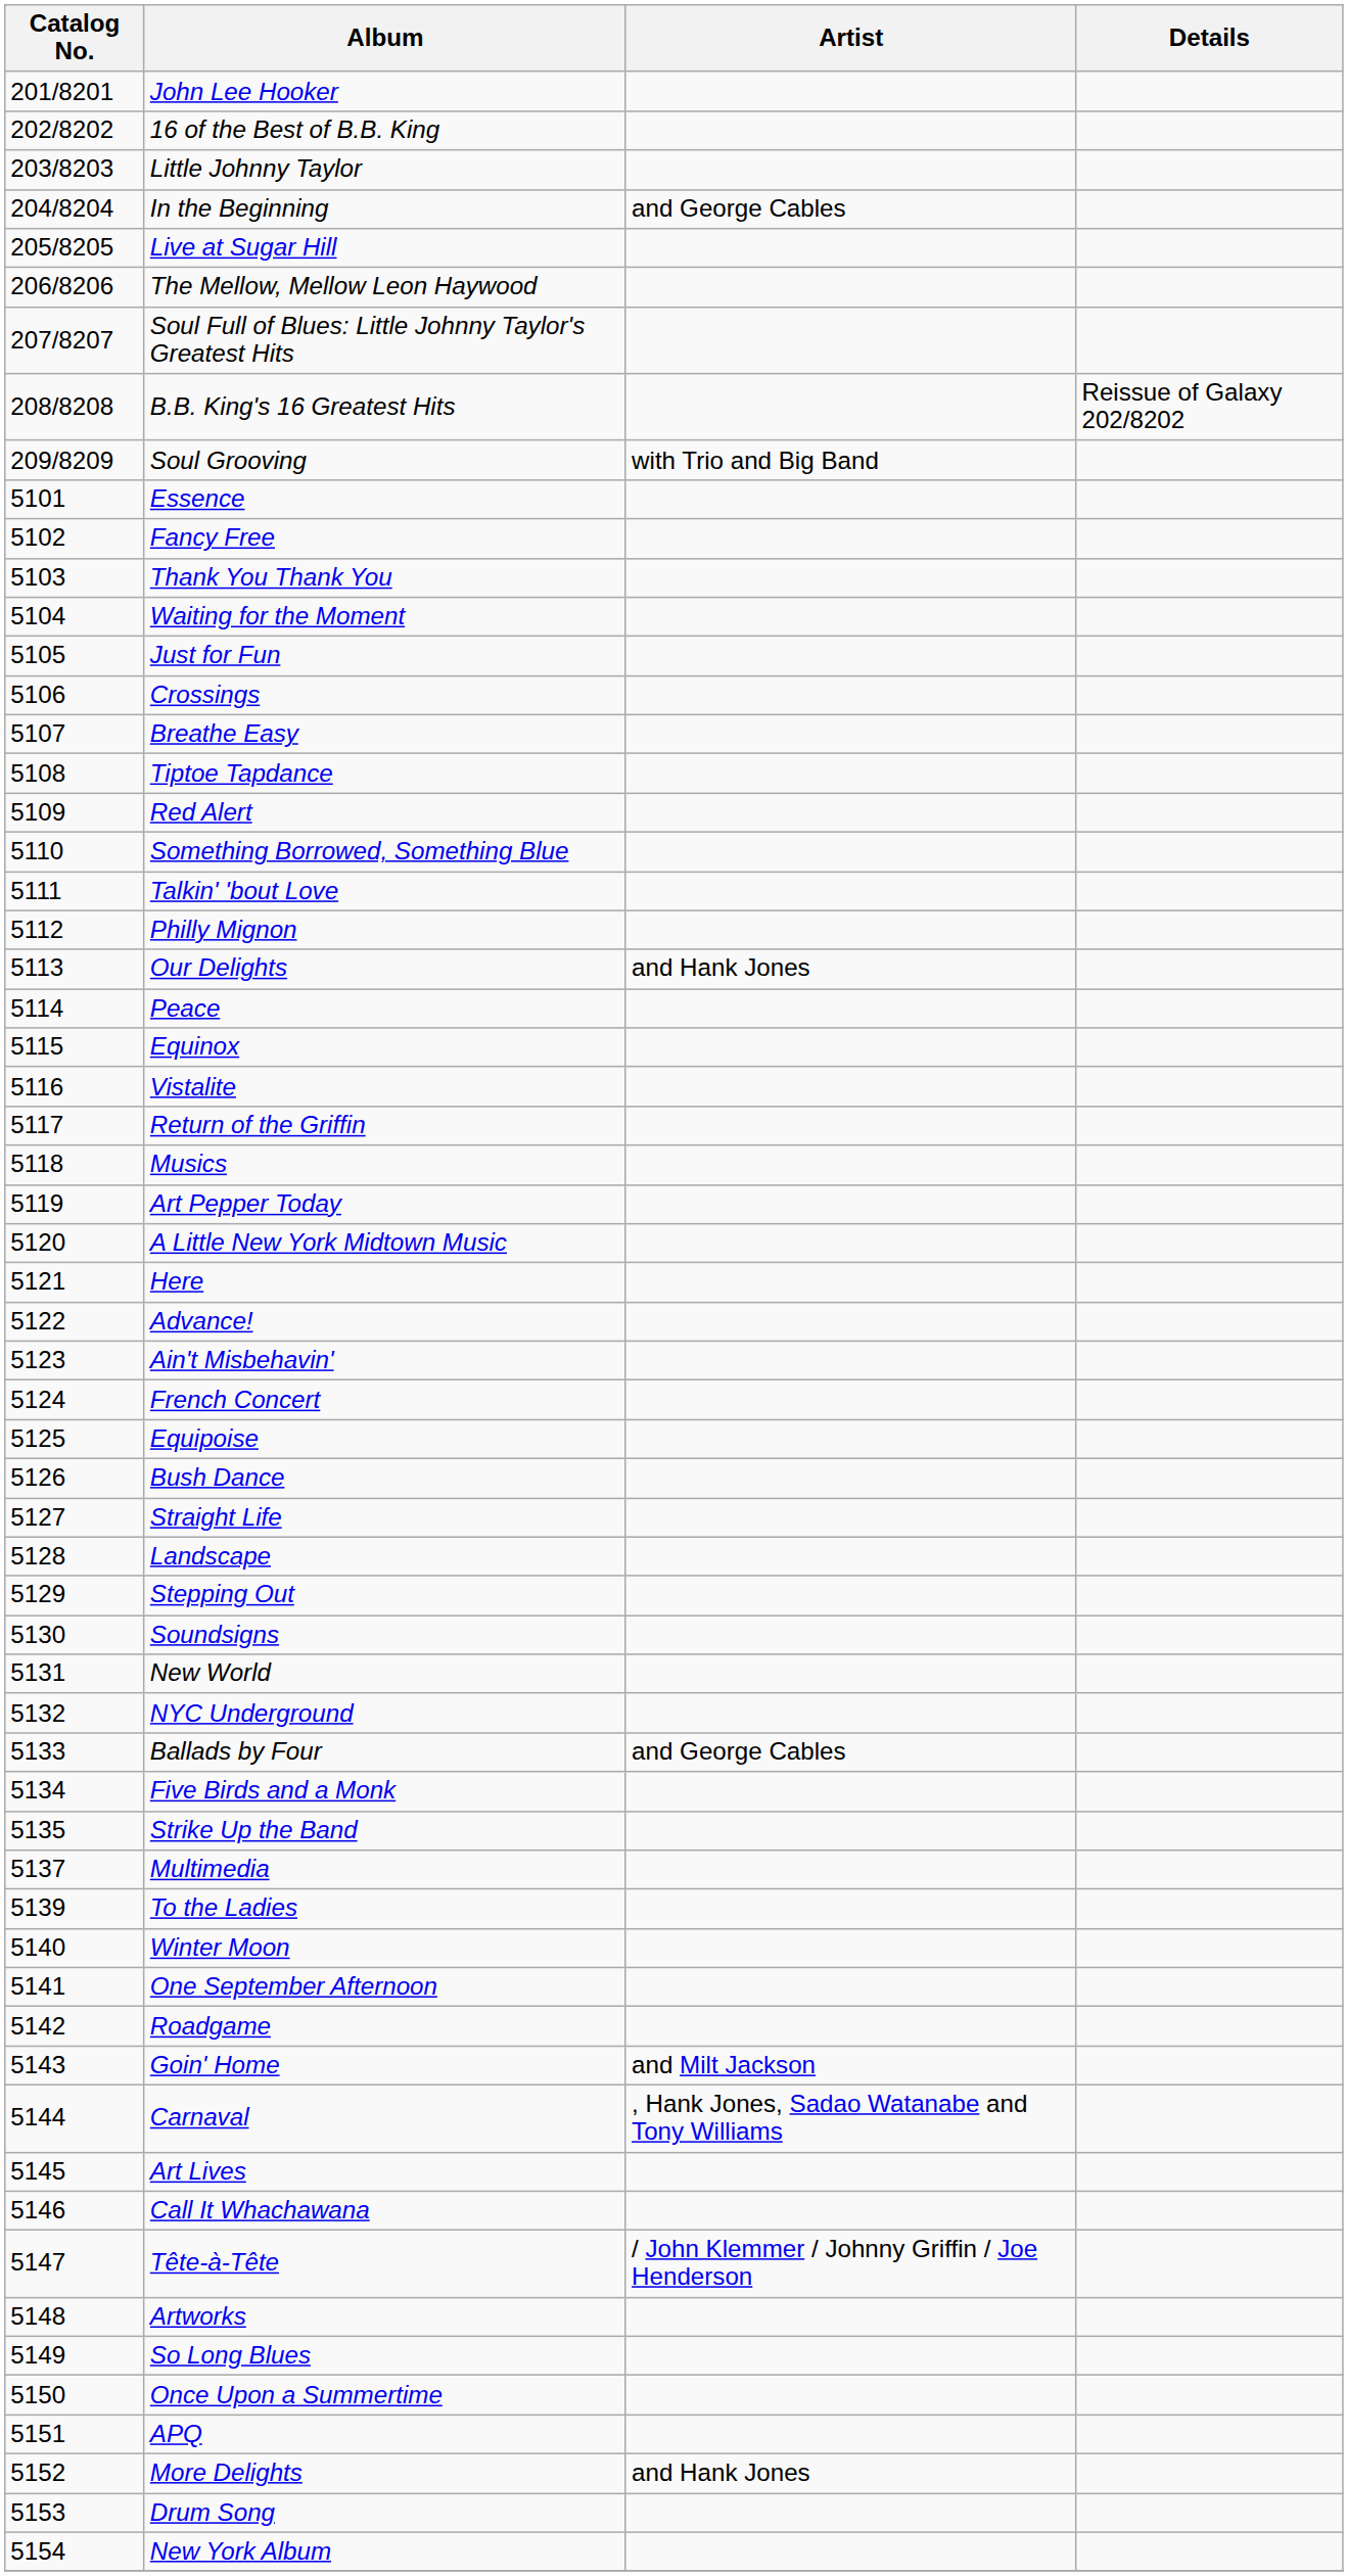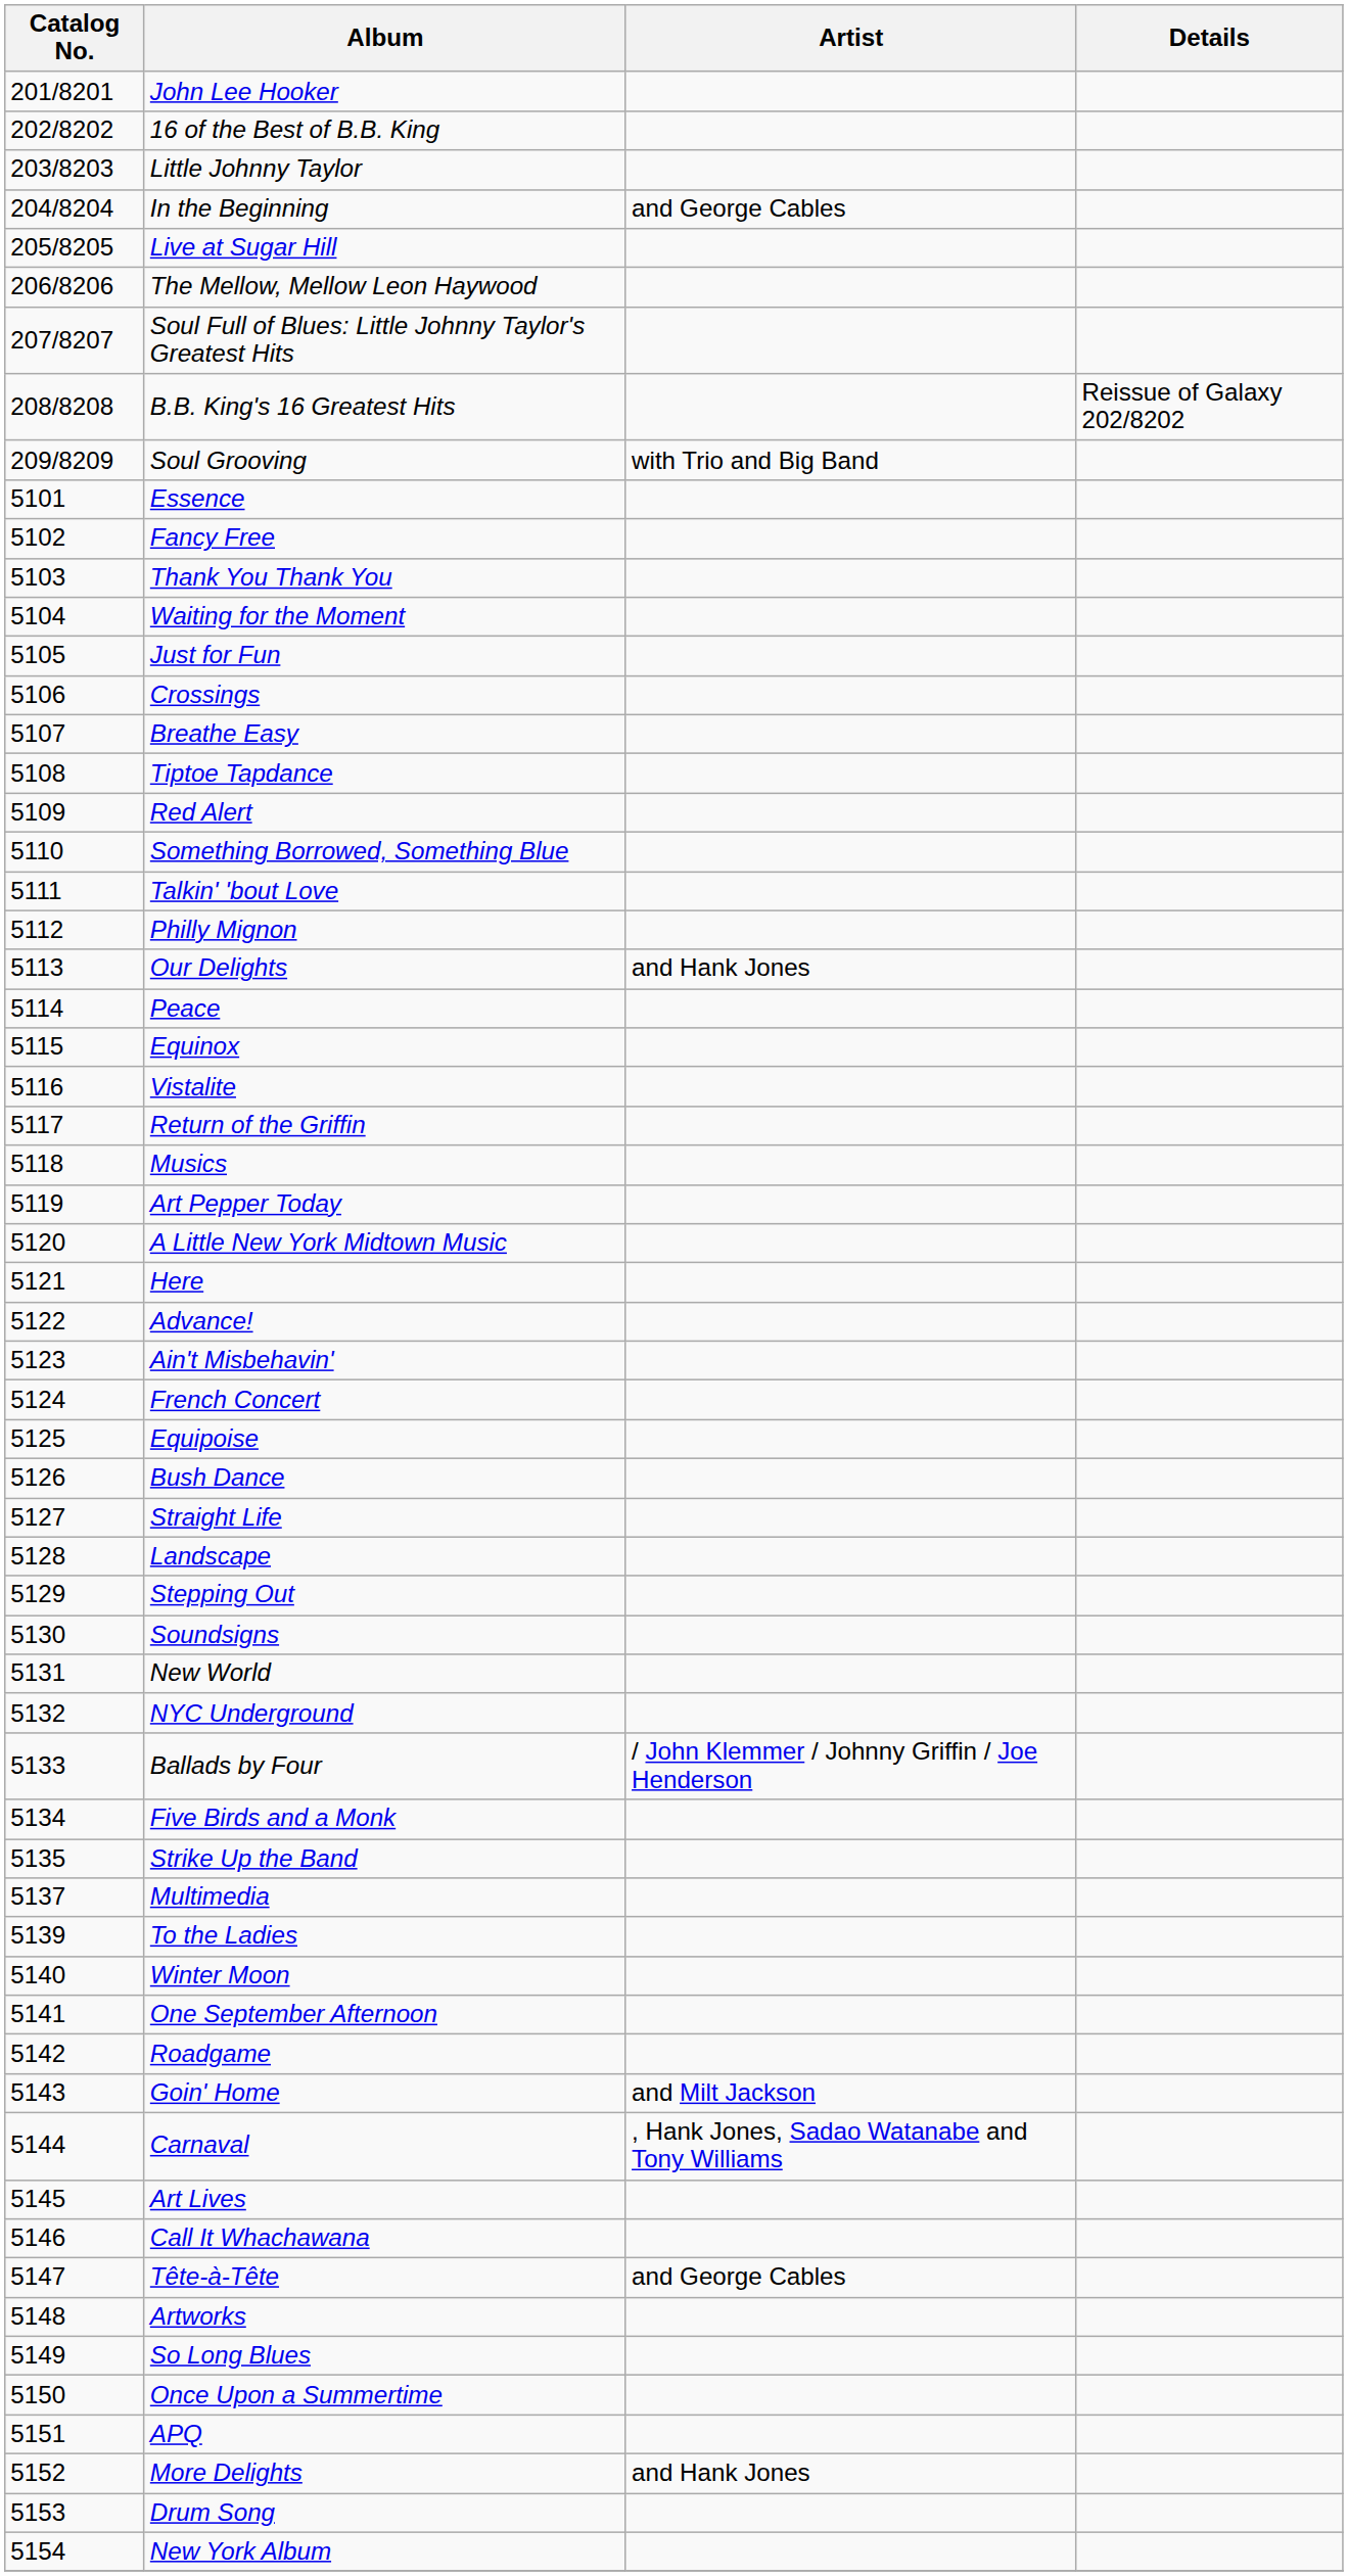Ballads by Four | Artist: and George Cables -> / John Klemmer / Johnny Griffin / Joe Henderson
Tête-à-Tête | Artist: / John Klemmer / Johnny Griffin / Joe Henderson -> and George Cables
